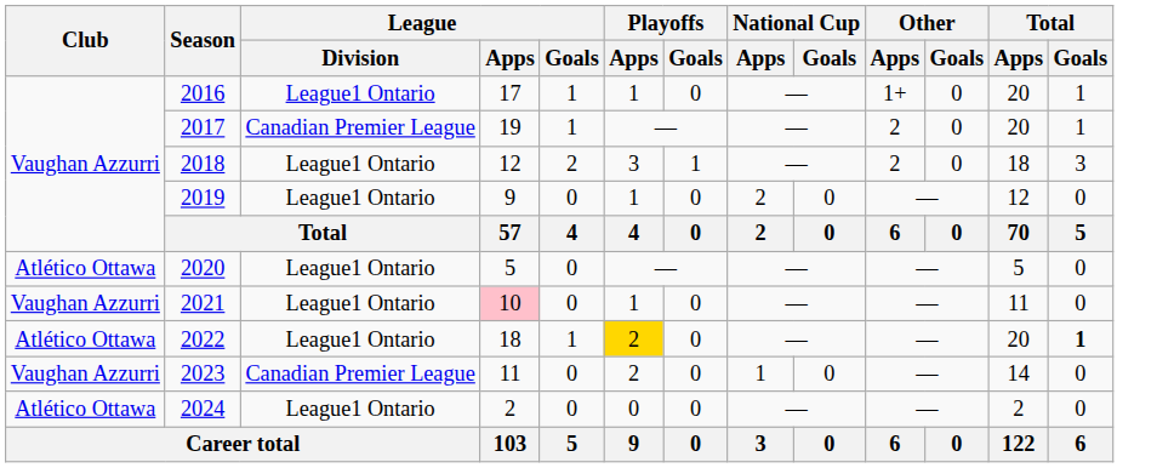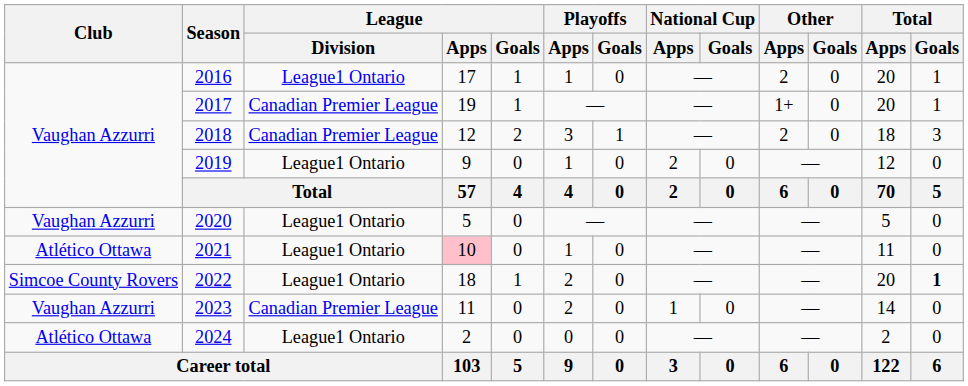2016 | Other / Apps: 1+ -> 2
2017 | Other / Apps: 2 -> 1+
2018 | League / Division: League1 Ontario -> Canadian Premier League
2020 | Club: Atlético Ottawa -> Vaughan Azzurri
2021 | Club: Vaughan Azzurri -> Atlético Ottawa
2022 | Club: Atlético Ottawa -> Simcoe County Rovers
2022 | Playoffs / Apps: gold background -> no background
